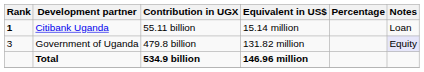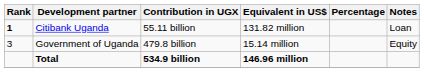Citibank Uganda | Equivalent in US$: 15.14 million -> 131.82 million
Government of Uganda | Equivalent in US$: 131.82 million -> 15.14 million
Government of Uganda | Notes: lavender background -> no background
